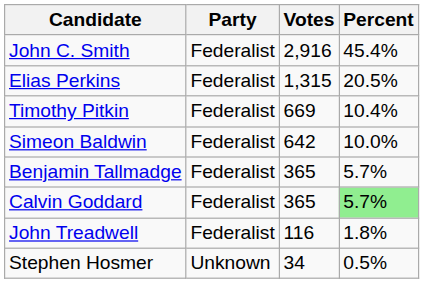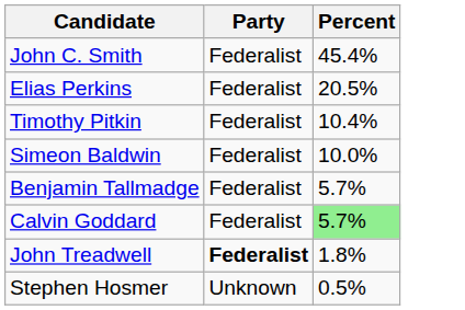- column: Votes | 2,916 | 1,315 | 669 | 642 | 365 | 365 | 116 | 34
John Treadwell | Party: normal -> bold
